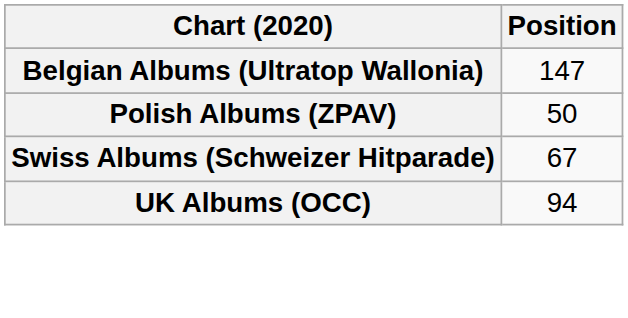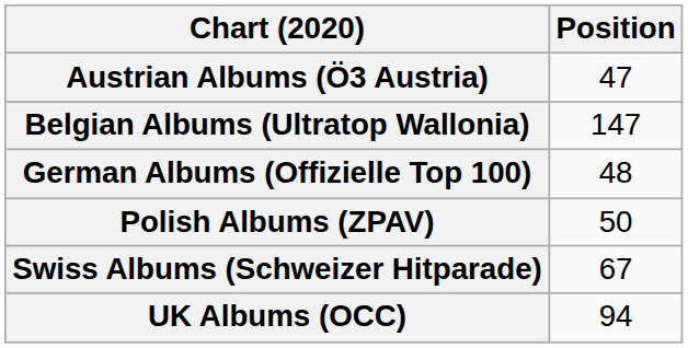+ row: Austrian Albums (Ö3 Austria) | 47
+ row: German Albums (Offizielle Top 100) | 48
